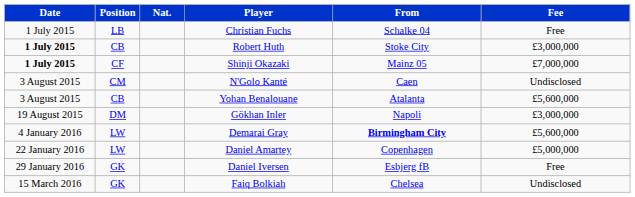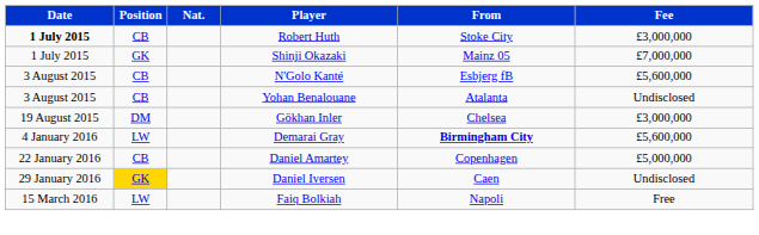- row: 1 July 2015 | LB | Christian Fuchs | Schalke 04 | Free
Shinji Okazaki | Date: bold -> normal
Shinji Okazaki | Position: CF -> GK
N'Golo Kanté | Position: CM -> CB
N'Golo Kanté | From: Caen -> Esbjerg fB
N'Golo Kanté | Fee: Undisclosed -> £5,600,000
Yohan Benalouane | Fee: £5,600,000 -> Undisclosed
Gökhan Inler | From: Napoli -> Chelsea
Daniel Amartey | Position: LW -> CB
Daniel Iversen | Position: no background -> gold background
Daniel Iversen | From: Esbjerg fB -> Caen
Daniel Iversen | Fee: Free -> Undisclosed
Faiq Bolkiah | Position: GK -> LW
Faiq Bolkiah | From: Chelsea -> Napoli
Faiq Bolkiah | Fee: Undisclosed -> Free
